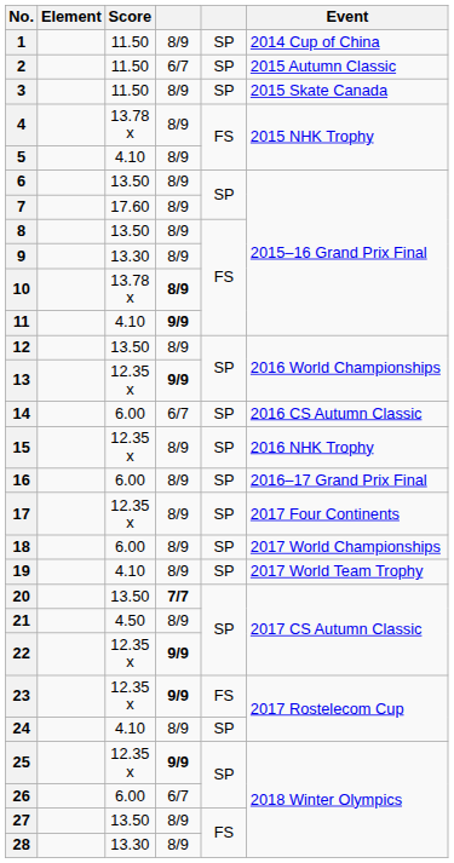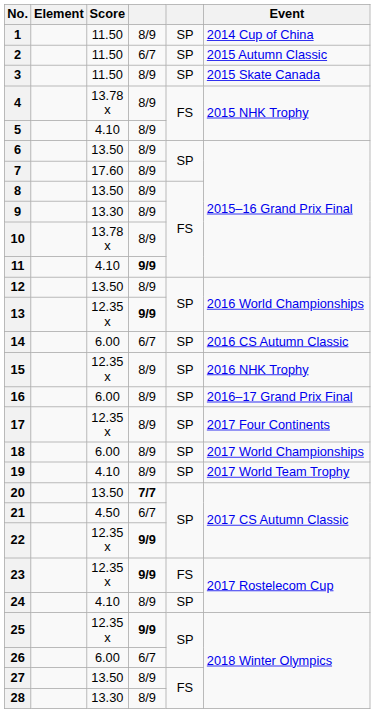10 | column 4: bold -> normal
21 | column 4: 8/9 -> 6/7
